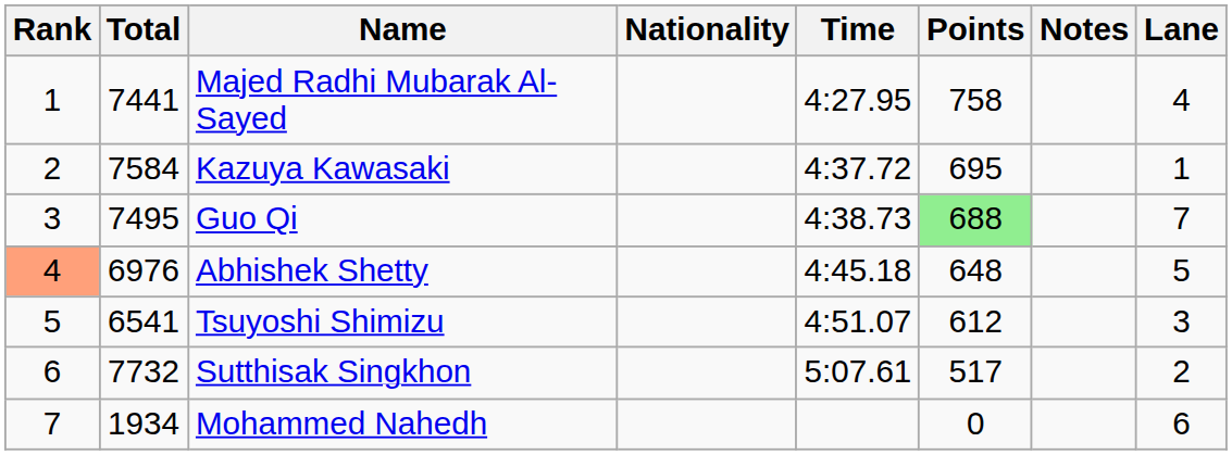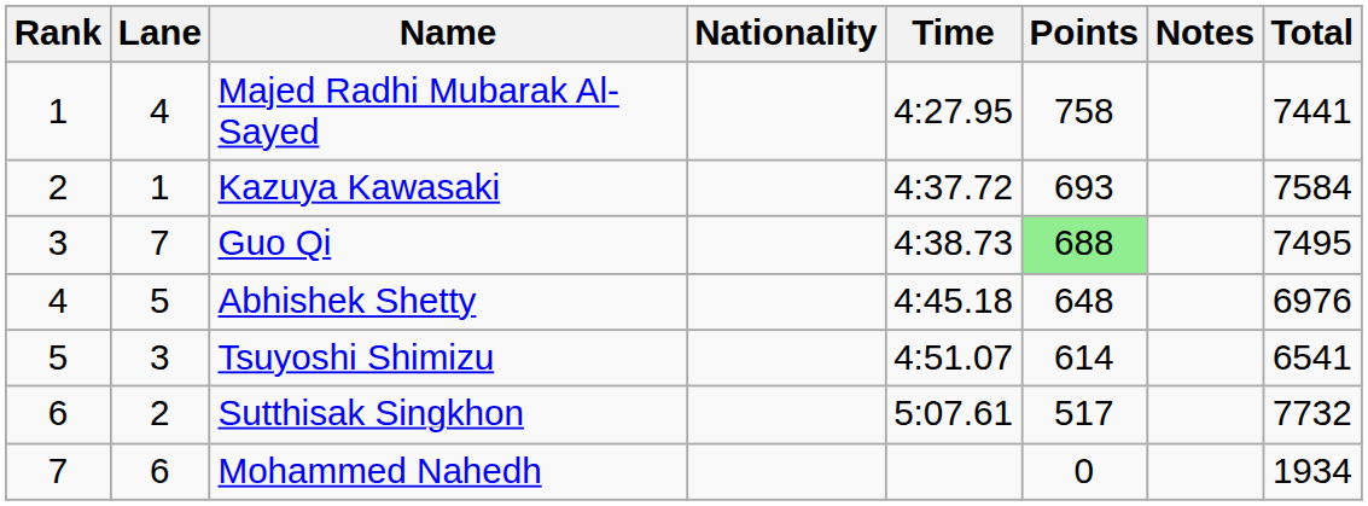columns swapped: Lane <-> Total
Kazuya Kawasaki | Points: 695 -> 693
Abhishek Shetty | Rank: lightsalmon background -> no background
Tsuyoshi Shimizu | Points: 612 -> 614
